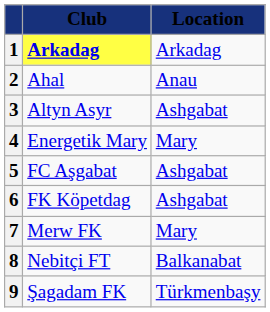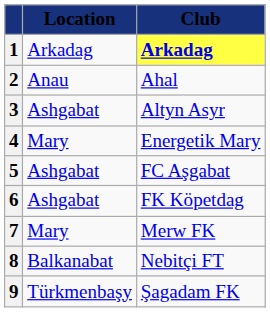columns swapped: Club <-> Location
